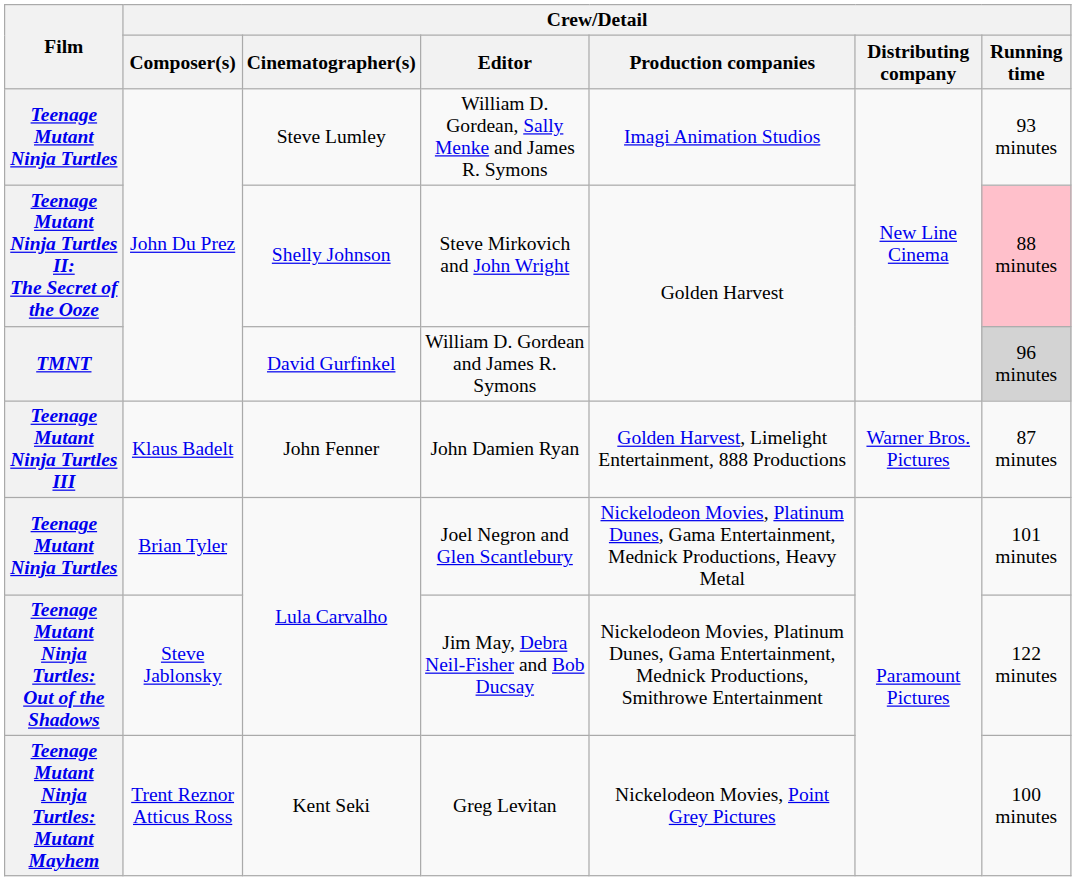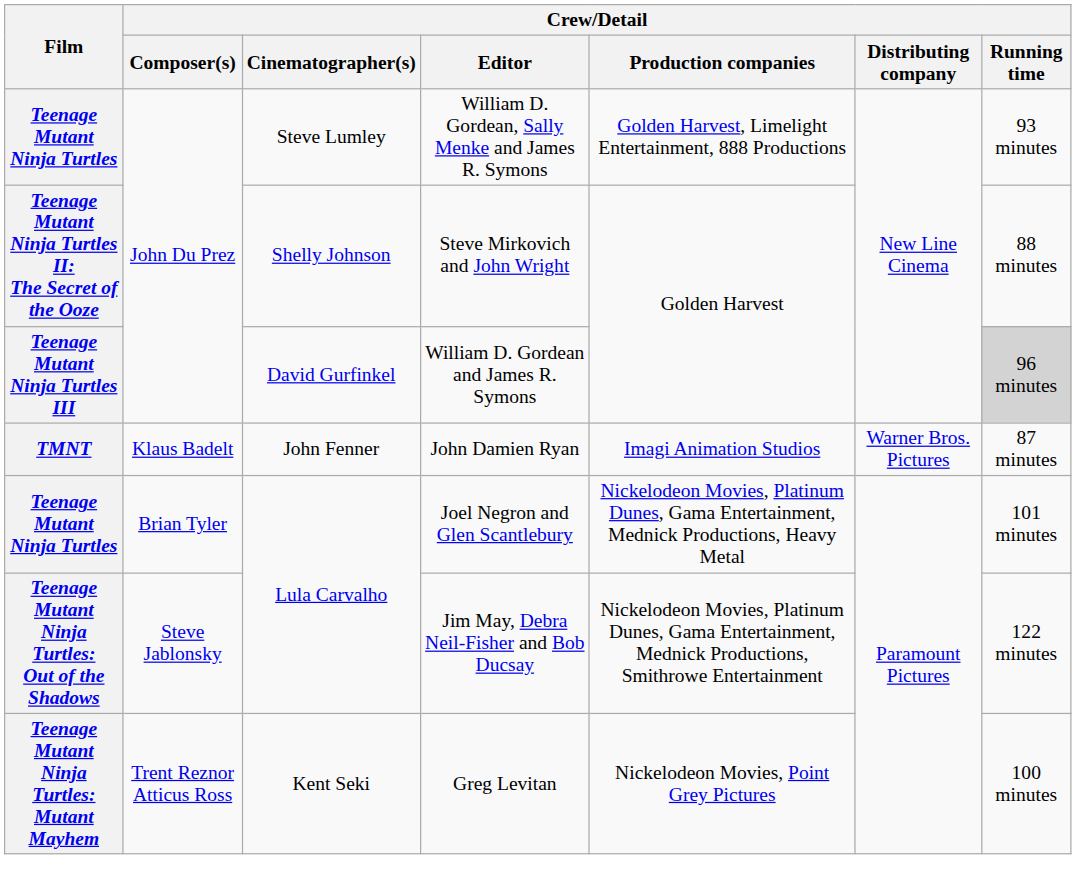William D. Gordean, Sally Menke and James R. Symons | Crew/Detail / Production companies: Imagi Animation Studios -> Golden Harvest, Limelight Entertainment, 888 Productions
Steve Mirkovich and John Wright | Crew/Detail / Running time: pink background -> no background
William D. Gordean and James R. Symons | Film: TMNT -> Teenage Mutant Ninja Turtles III
John Damien Ryan | Film: Teenage Mutant Ninja Turtles III -> TMNT
John Damien Ryan | Crew/Detail / Production companies: Golden Harvest, Limelight Entertainment, 888 Productions -> Imagi Animation Studios
